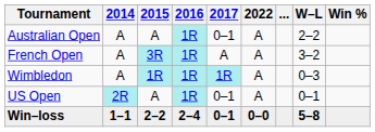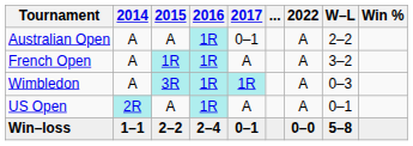columns swapped: ... <-> 2022
French Open | 2015: 3R -> 1R
Wimbledon | 2015: 1R -> 3R
US Open | 2017: 0–1 -> A
